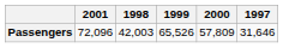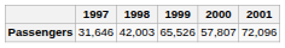columns swapped: 1997 <-> 2001
Passengers | 2000: 57,809 -> 57,807
